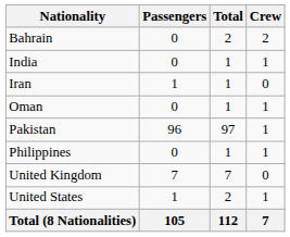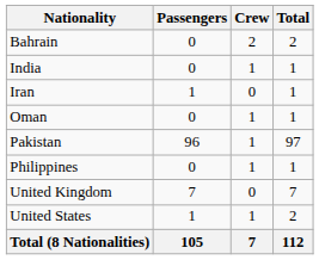columns swapped: Crew <-> Total
